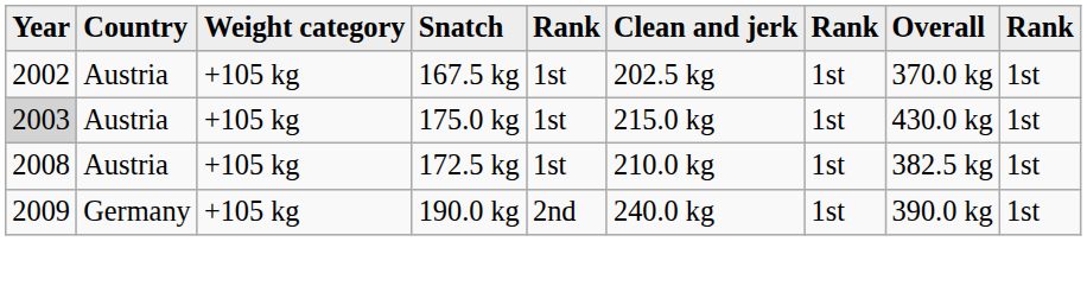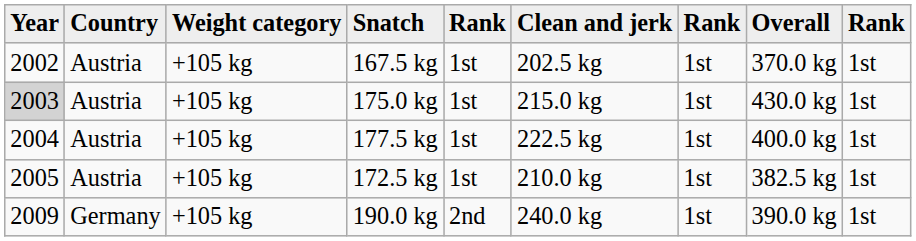+ row: 2004 | Austria | +105 kg | 177.5 kg | 1st | 222.5 kg | 1st | 400.0 kg | 1st
172.5 kg | Year: 2008 -> 2005
